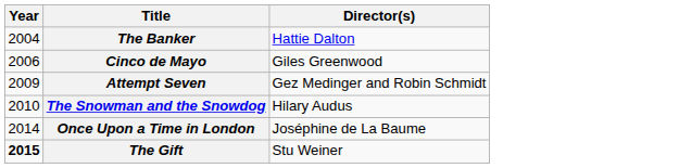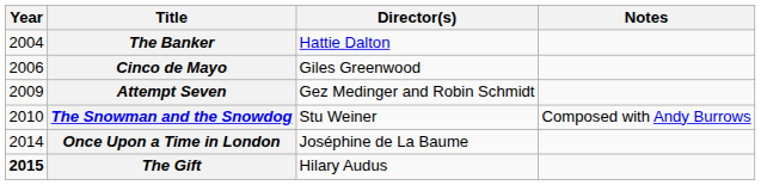+ column: Notes | Composed with Andy Burrows
The Snowman and the Snowdog | Director(s): Hilary Audus -> Stu Weiner
The Gift | Director(s): Stu Weiner -> Hilary Audus
